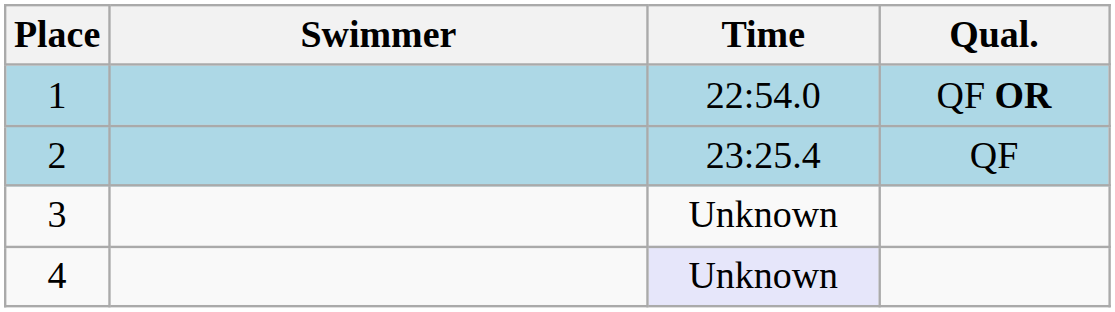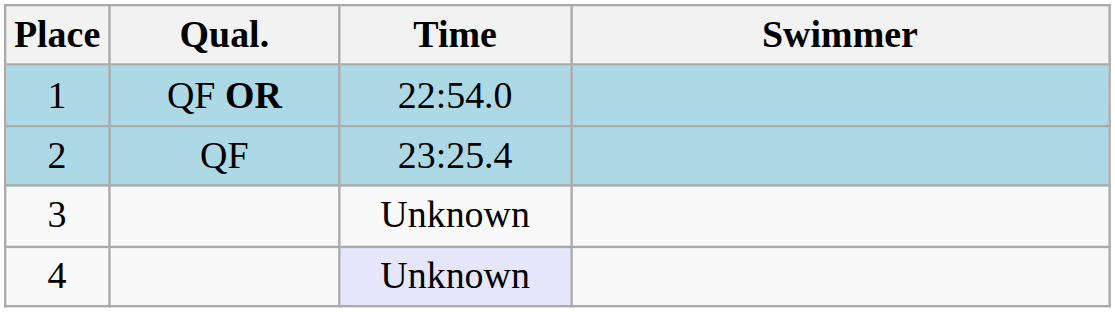columns swapped: Swimmer <-> Qual.
